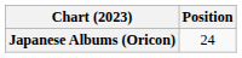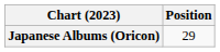Japanese Albums (Oricon) | Position: 24 -> 29
